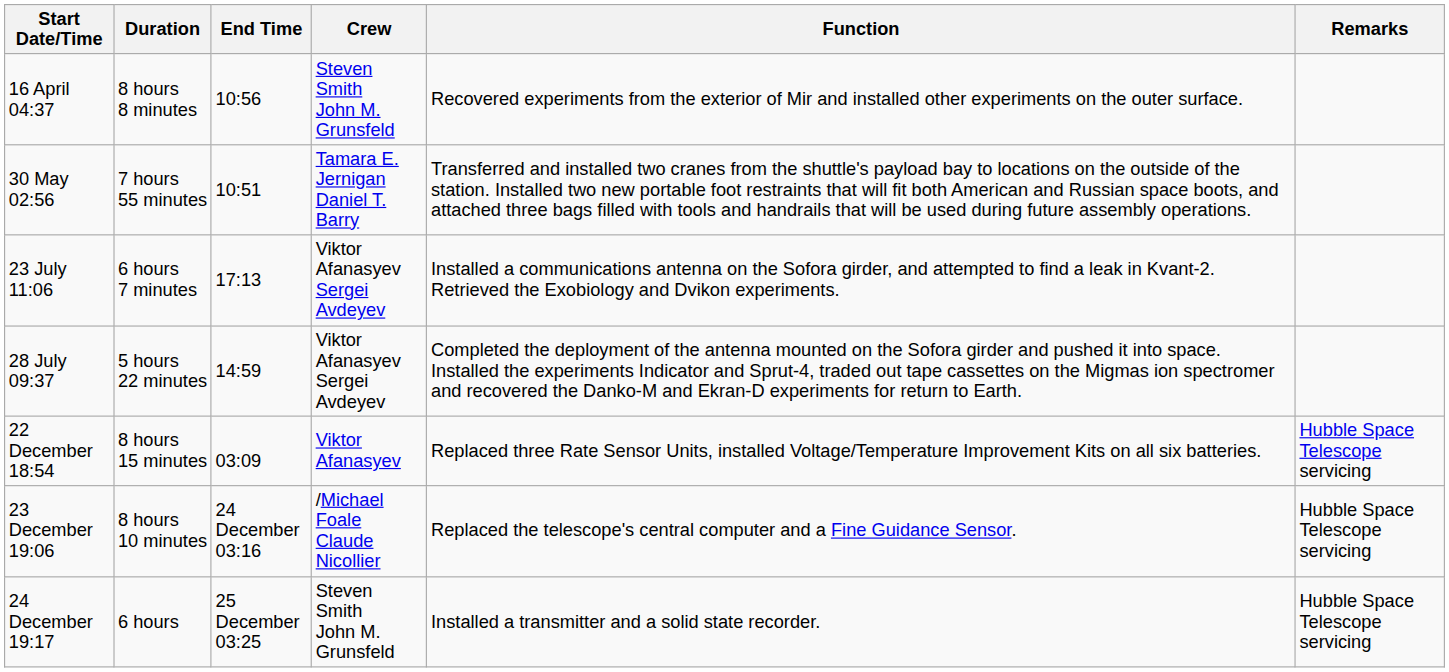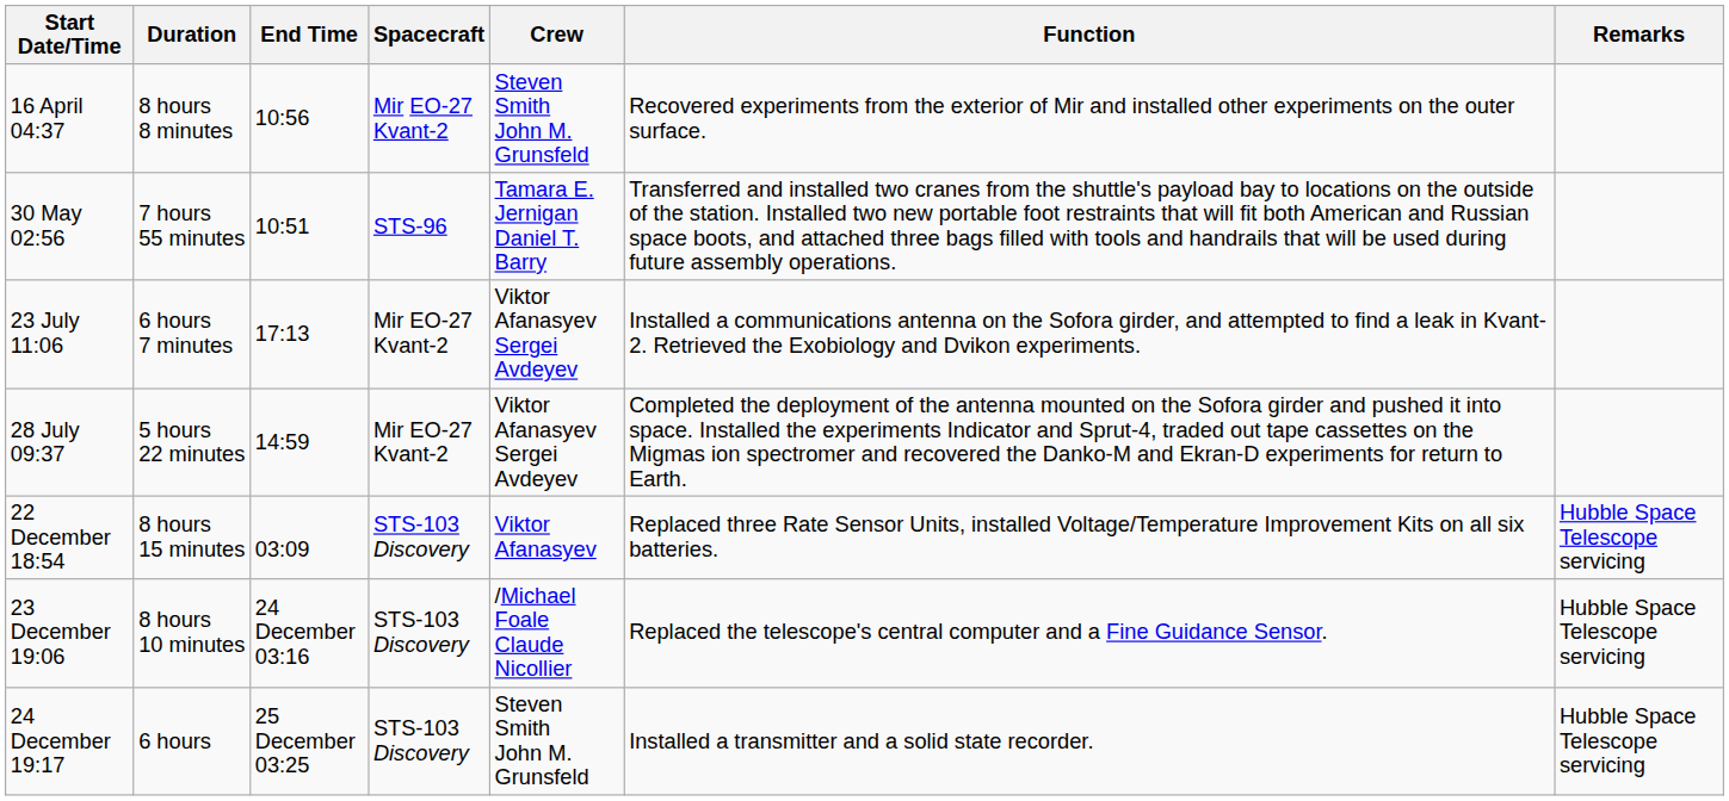+ column: Spacecraft | Mir EO-27 Kvant-2 | STS-96 | Mir EO-27 Kvant-2 | Mir EO-27 Kvant-2 | STS-103 Discovery | STS-103 Discovery | STS-103 Discovery
